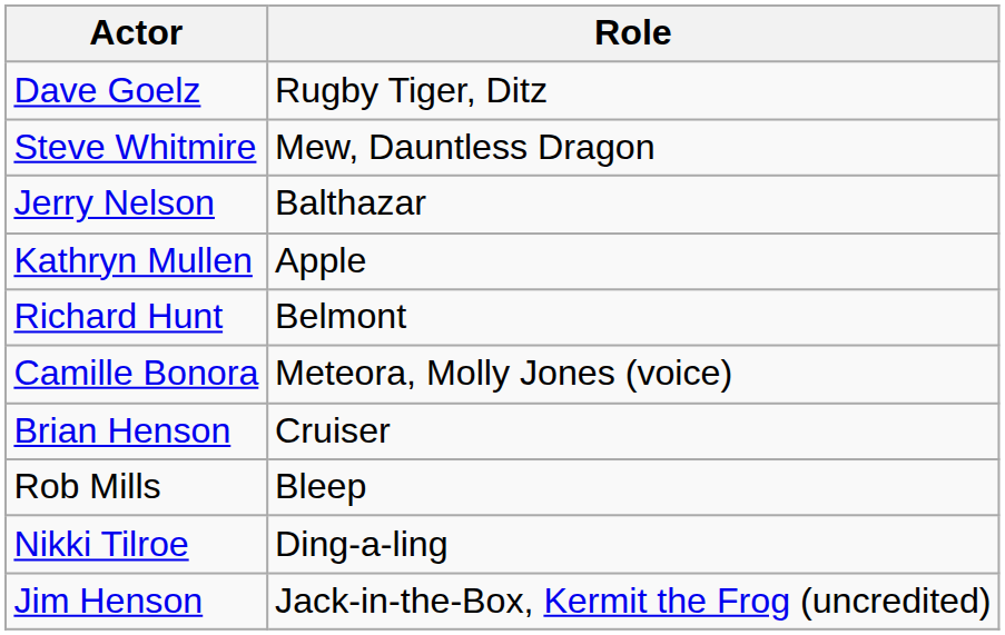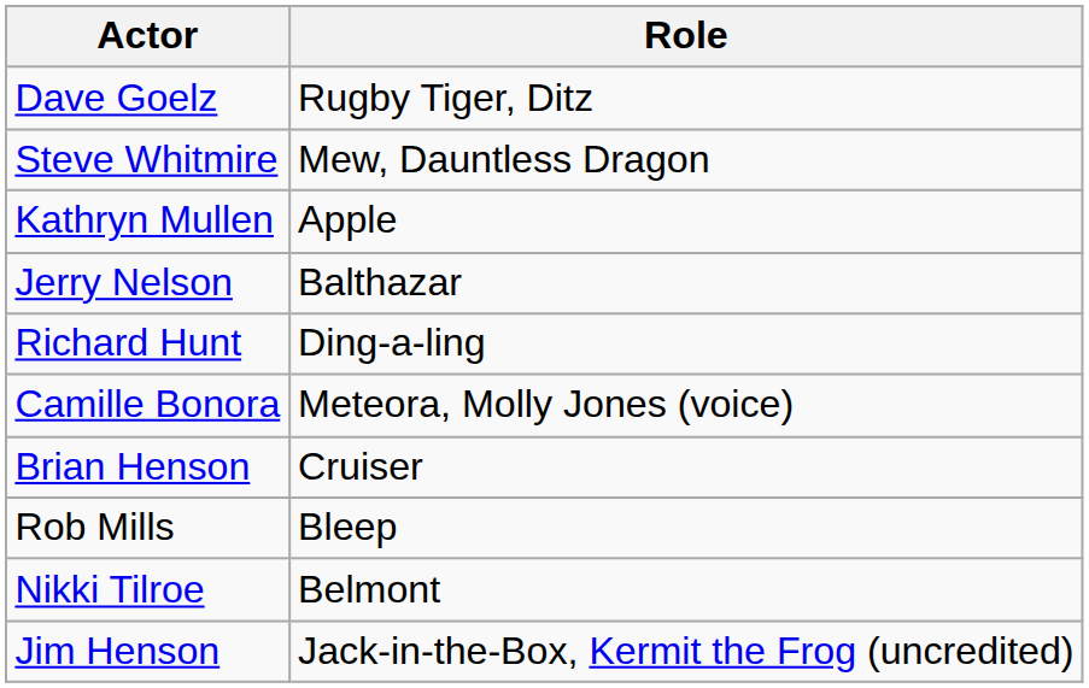rows swapped: Kathryn Mullen <-> Jerry Nelson
Richard Hunt | Role: Belmont -> Ding-a-ling
Nikki Tilroe | Role: Ding-a-ling -> Belmont
